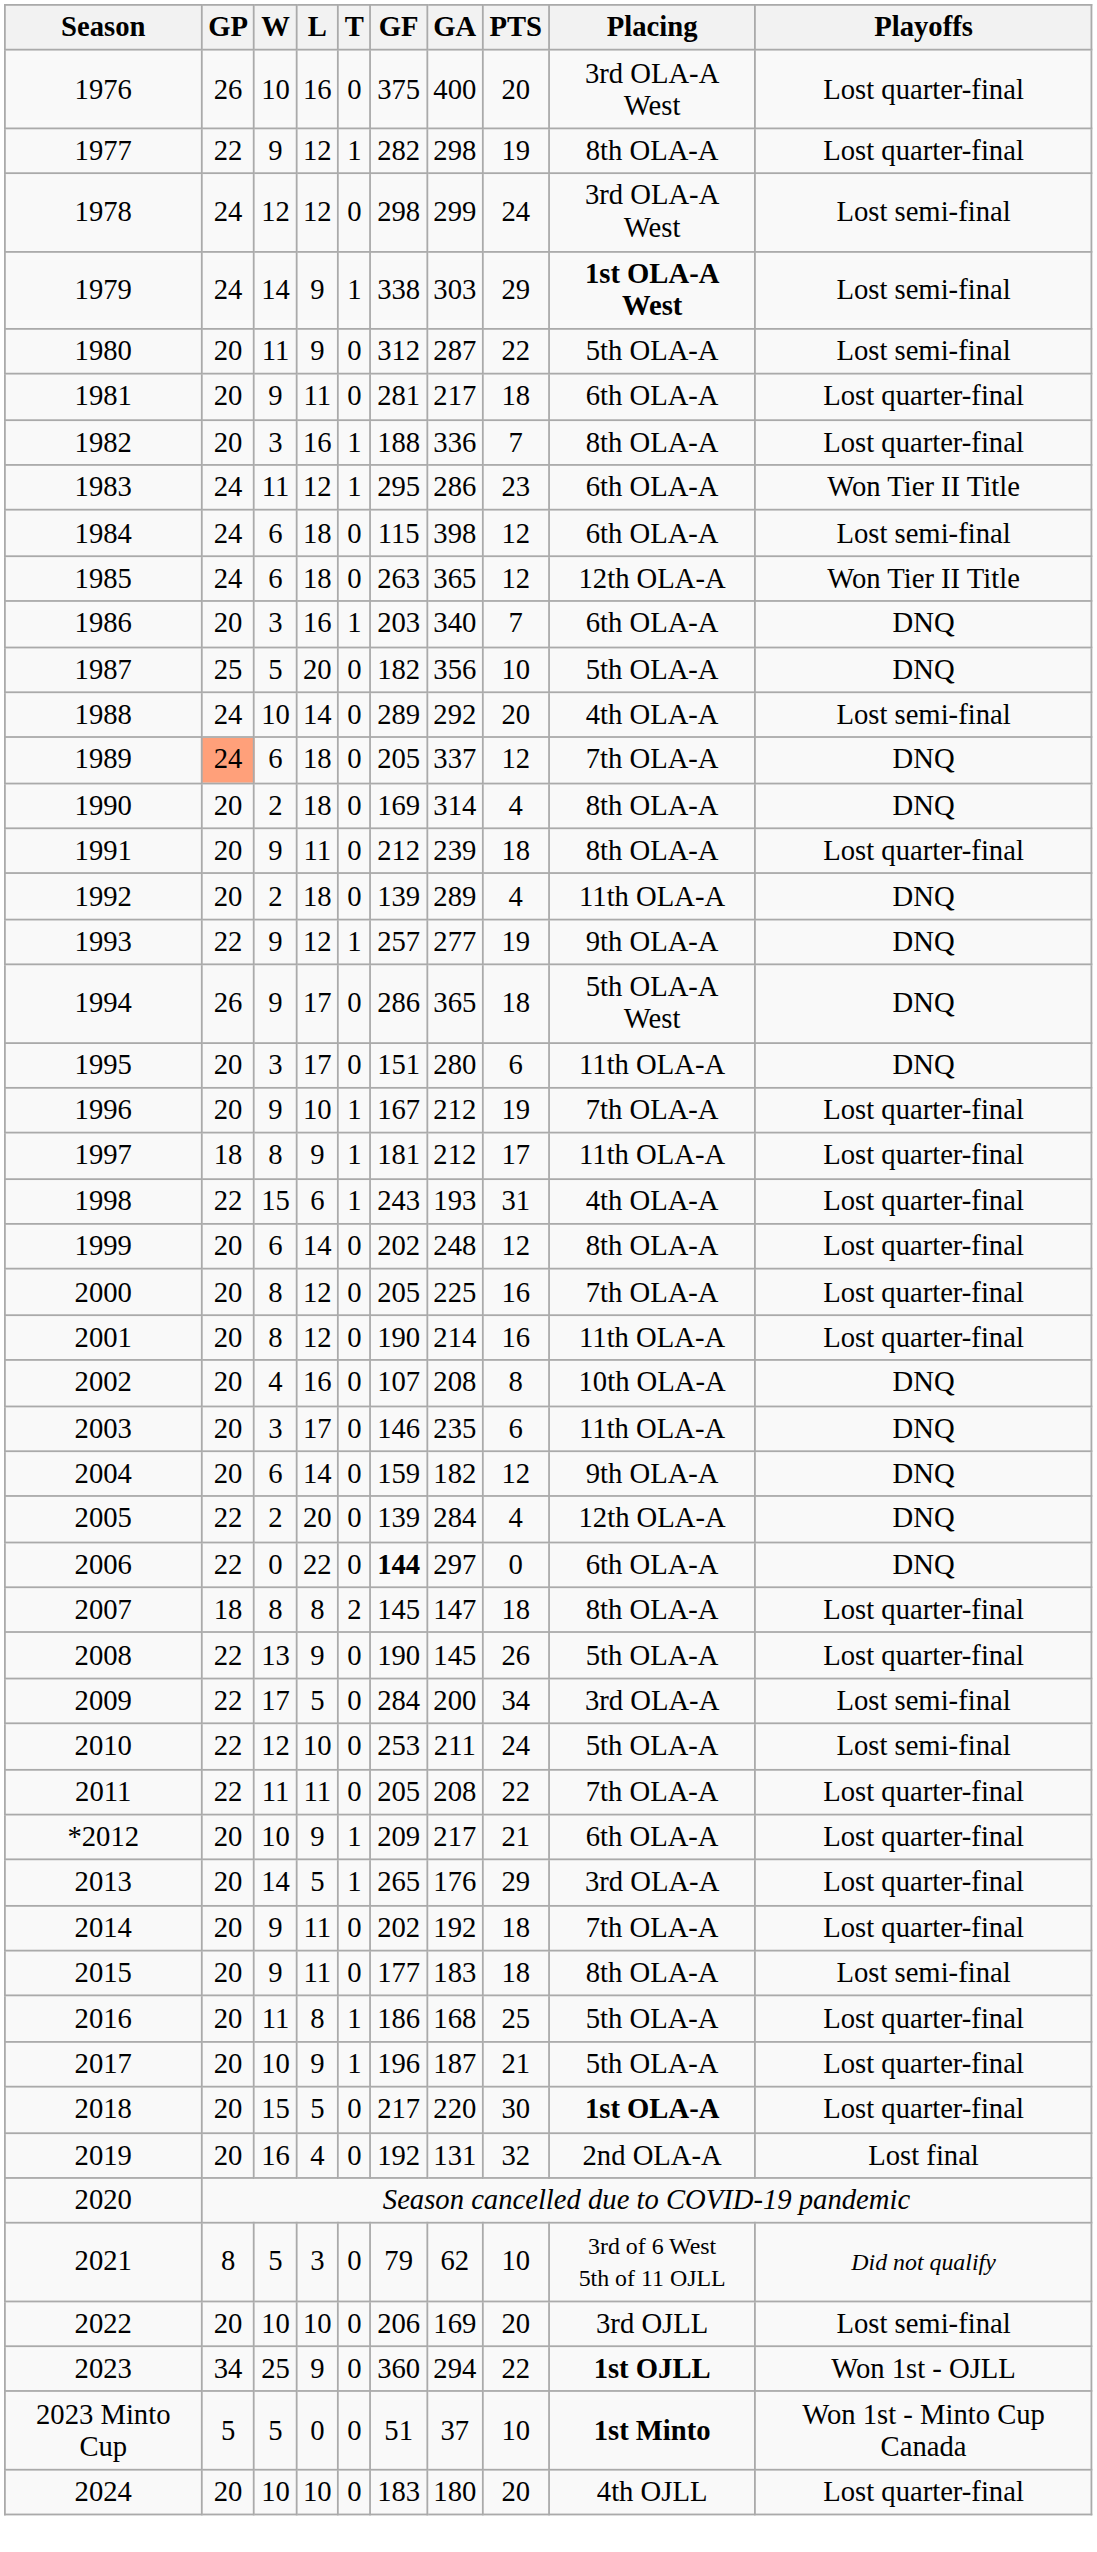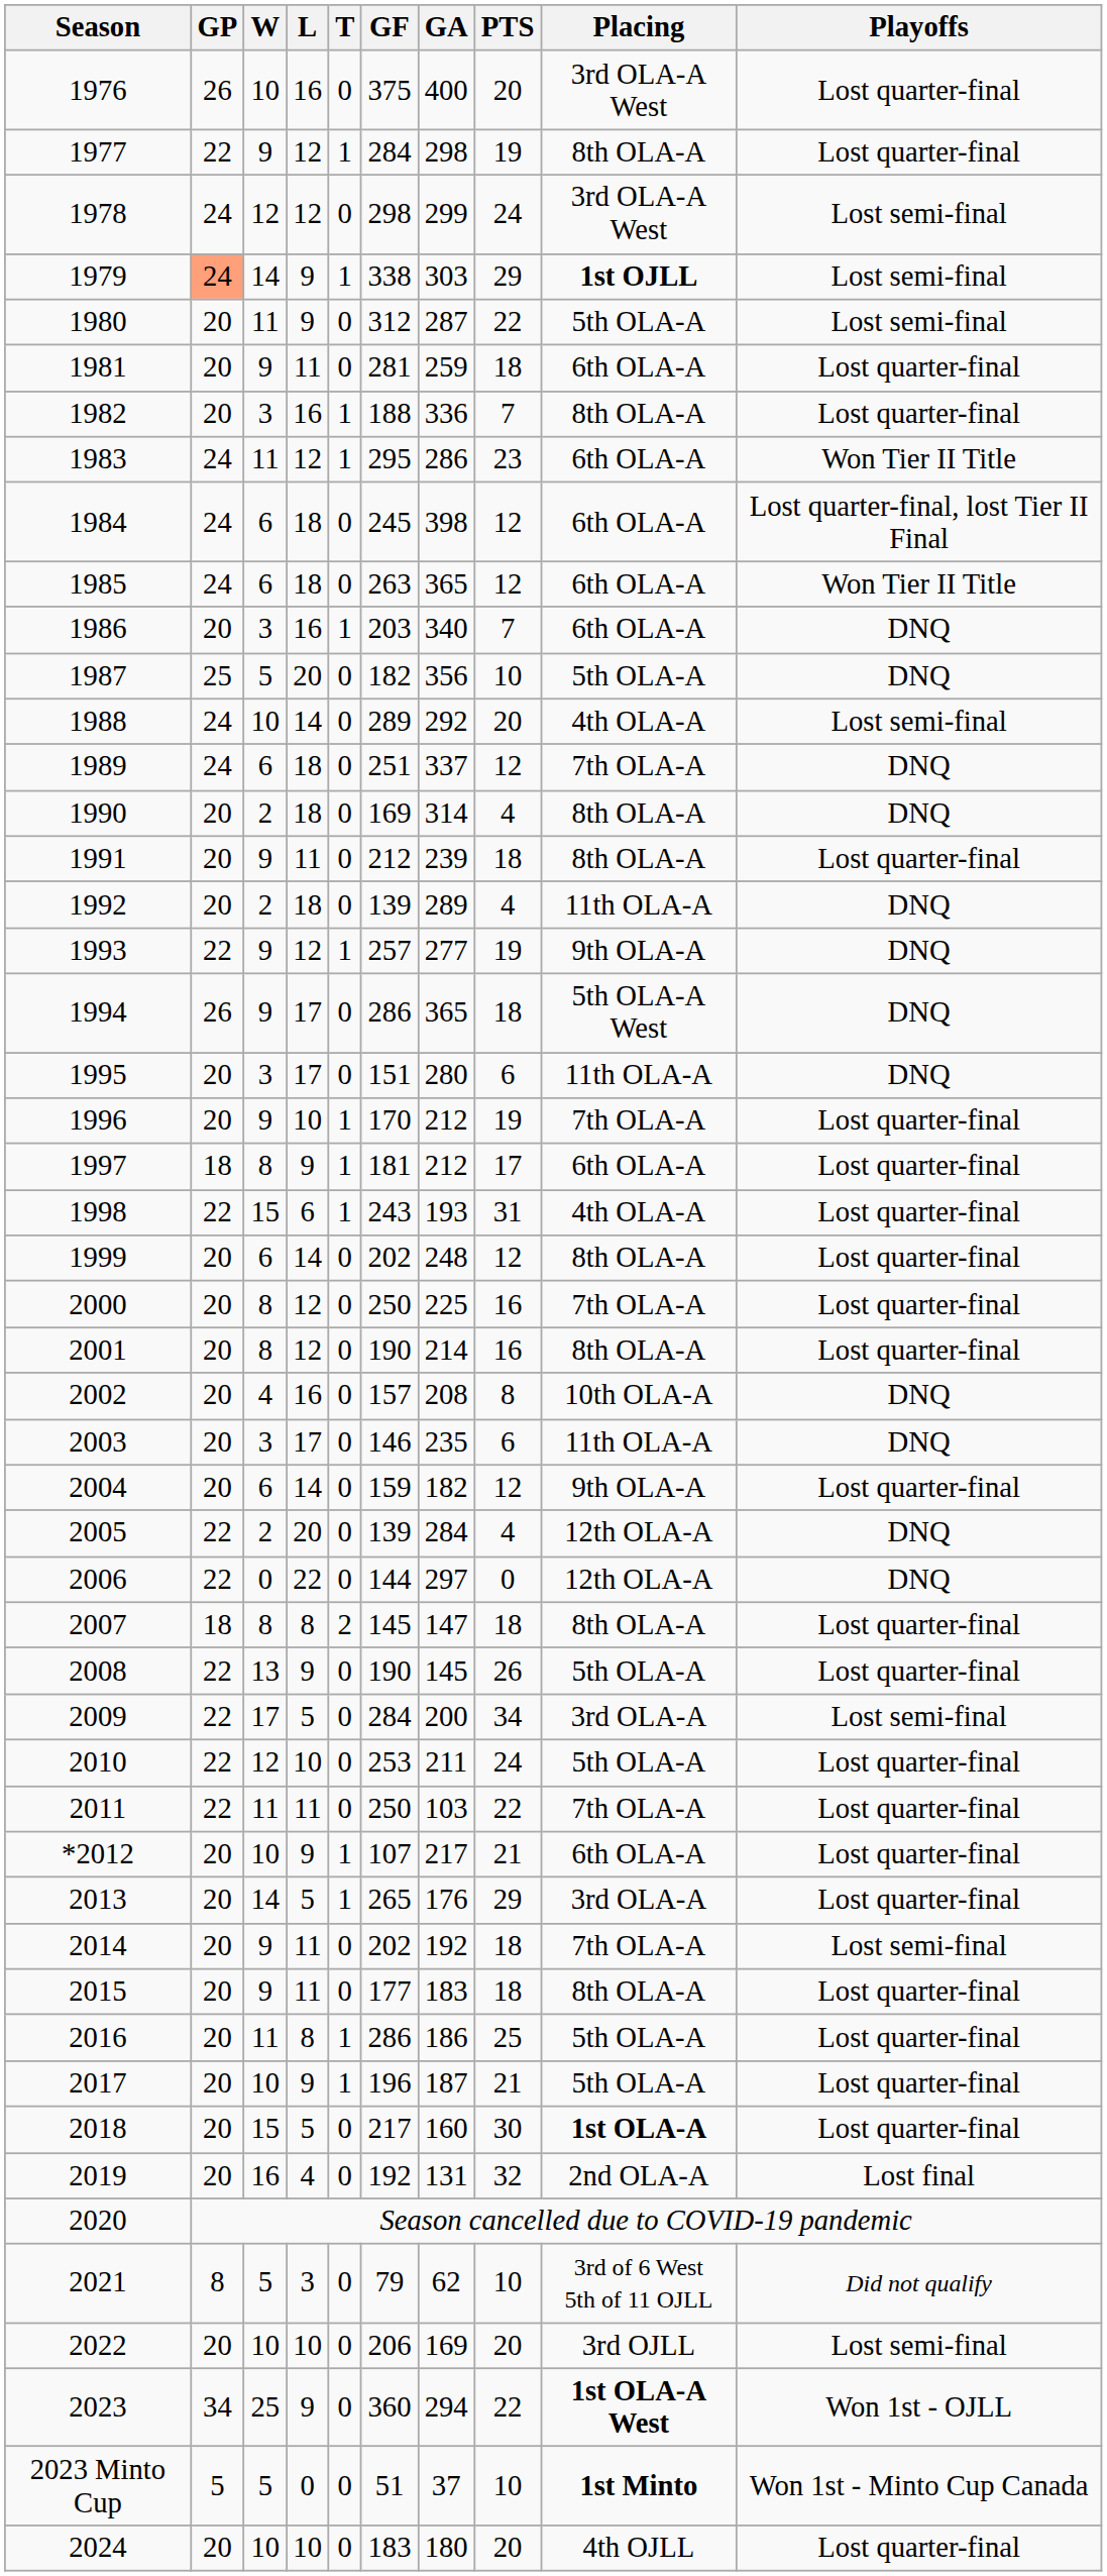1977 | GF: 282 -> 284
1979 | GP: no background -> lightsalmon background
1979 | Placing: 1st OLA-A West -> 1st OJLL
1981 | GA: 217 -> 259
1984 | GF: 115 -> 245
1984 | Playoffs: Lost semi-final -> Lost quarter-final, lost Tier II Final
1985 | Placing: 12th OLA-A -> 6th OLA-A
1989 | GP: lightsalmon background -> no background
1989 | GF: 205 -> 251
1996 | GF: 167 -> 170
1997 | Placing: 11th OLA-A -> 6th OLA-A
2000 | GF: 205 -> 250
2001 | Placing: 11th OLA-A -> 8th OLA-A
2002 | GF: 107 -> 157
2004 | Playoffs: DNQ -> Lost quarter-final
2006 | GF: bold -> normal
2006 | Placing: 6th OLA-A -> 12th OLA-A
2010 | Playoffs: Lost semi-final -> Lost quarter-final
2011 | GF: 205 -> 250
2011 | GA: 208 -> 103
*2012 | GF: 209 -> 107
2014 | Playoffs: Lost quarter-final -> Lost semi-final
2015 | Playoffs: Lost semi-final -> Lost quarter-final
2016 | GF: 186 -> 286
2016 | GA: 168 -> 186
2018 | GA: 220 -> 160
2023 | Placing: 1st OJLL -> 1st OLA-A West
